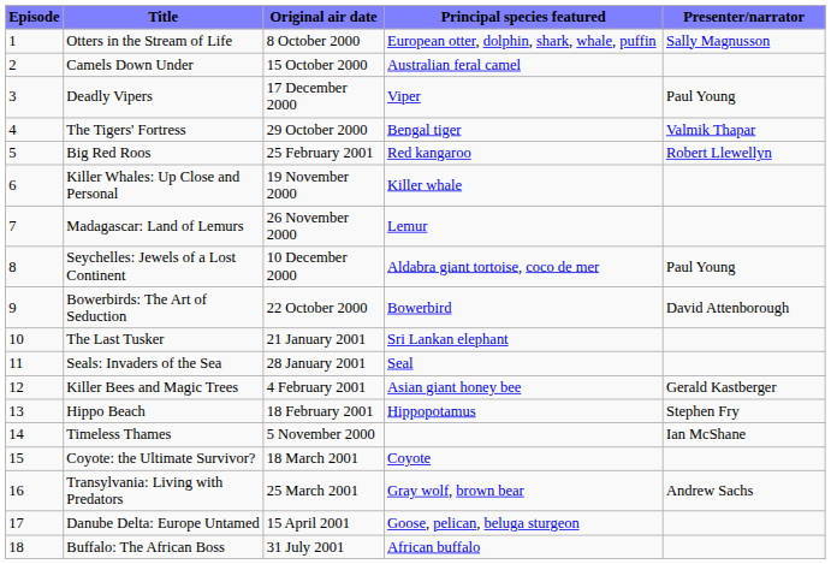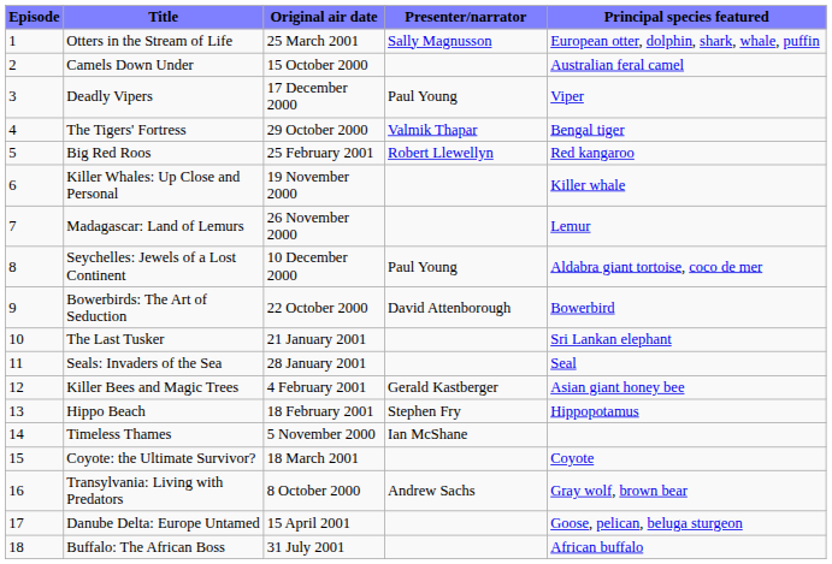columns swapped: Presenter/narrator <-> Principal species featured
Otters in the Stream of Life | Original air date: 8 October 2000 -> 25 March 2001
Transylvania: Living with Predators | Original air date: 25 March 2001 -> 8 October 2000
